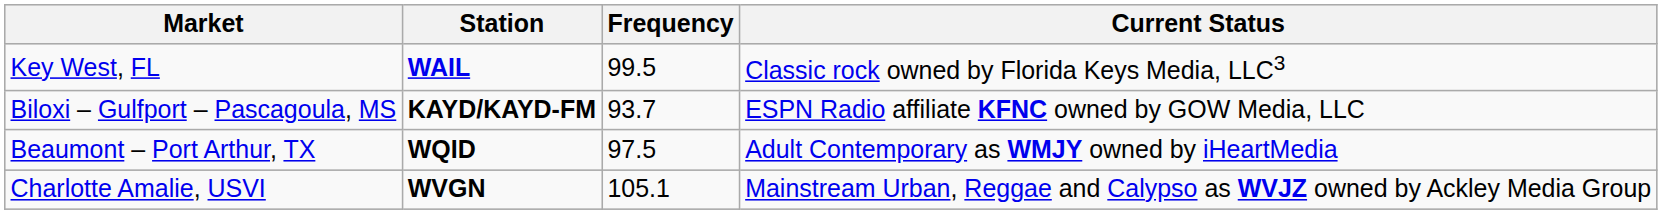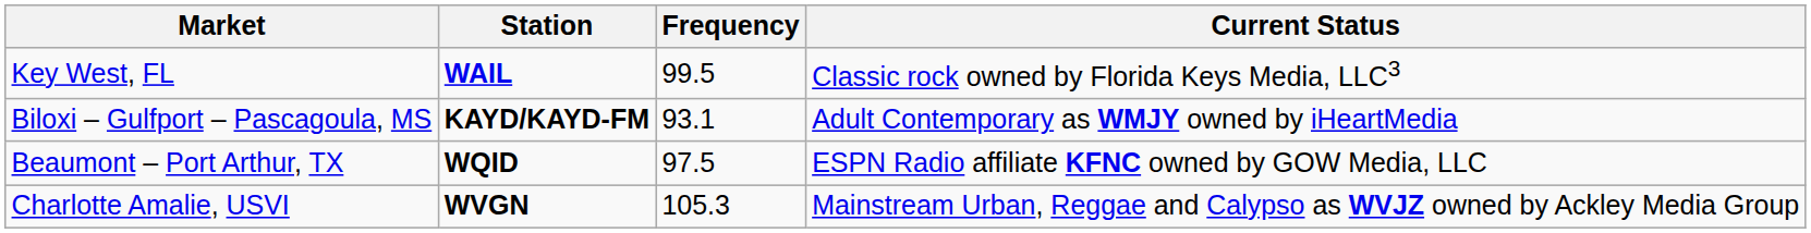Biloxi – Gulfport – Pascagoula, MS | Frequency: 93.7 -> 93.1
Biloxi – Gulfport – Pascagoula, MS | Current Status: ESPN Radio affiliate KFNC owned by GOW Media, LLC -> Adult Contemporary as WMJY owned by iHeartMedia
Beaumont – Port Arthur, TX | Current Status: Adult Contemporary as WMJY owned by iHeartMedia -> ESPN Radio affiliate KFNC owned by GOW Media, LLC
Charlotte Amalie, USVI | Frequency: 105.1 -> 105.3
